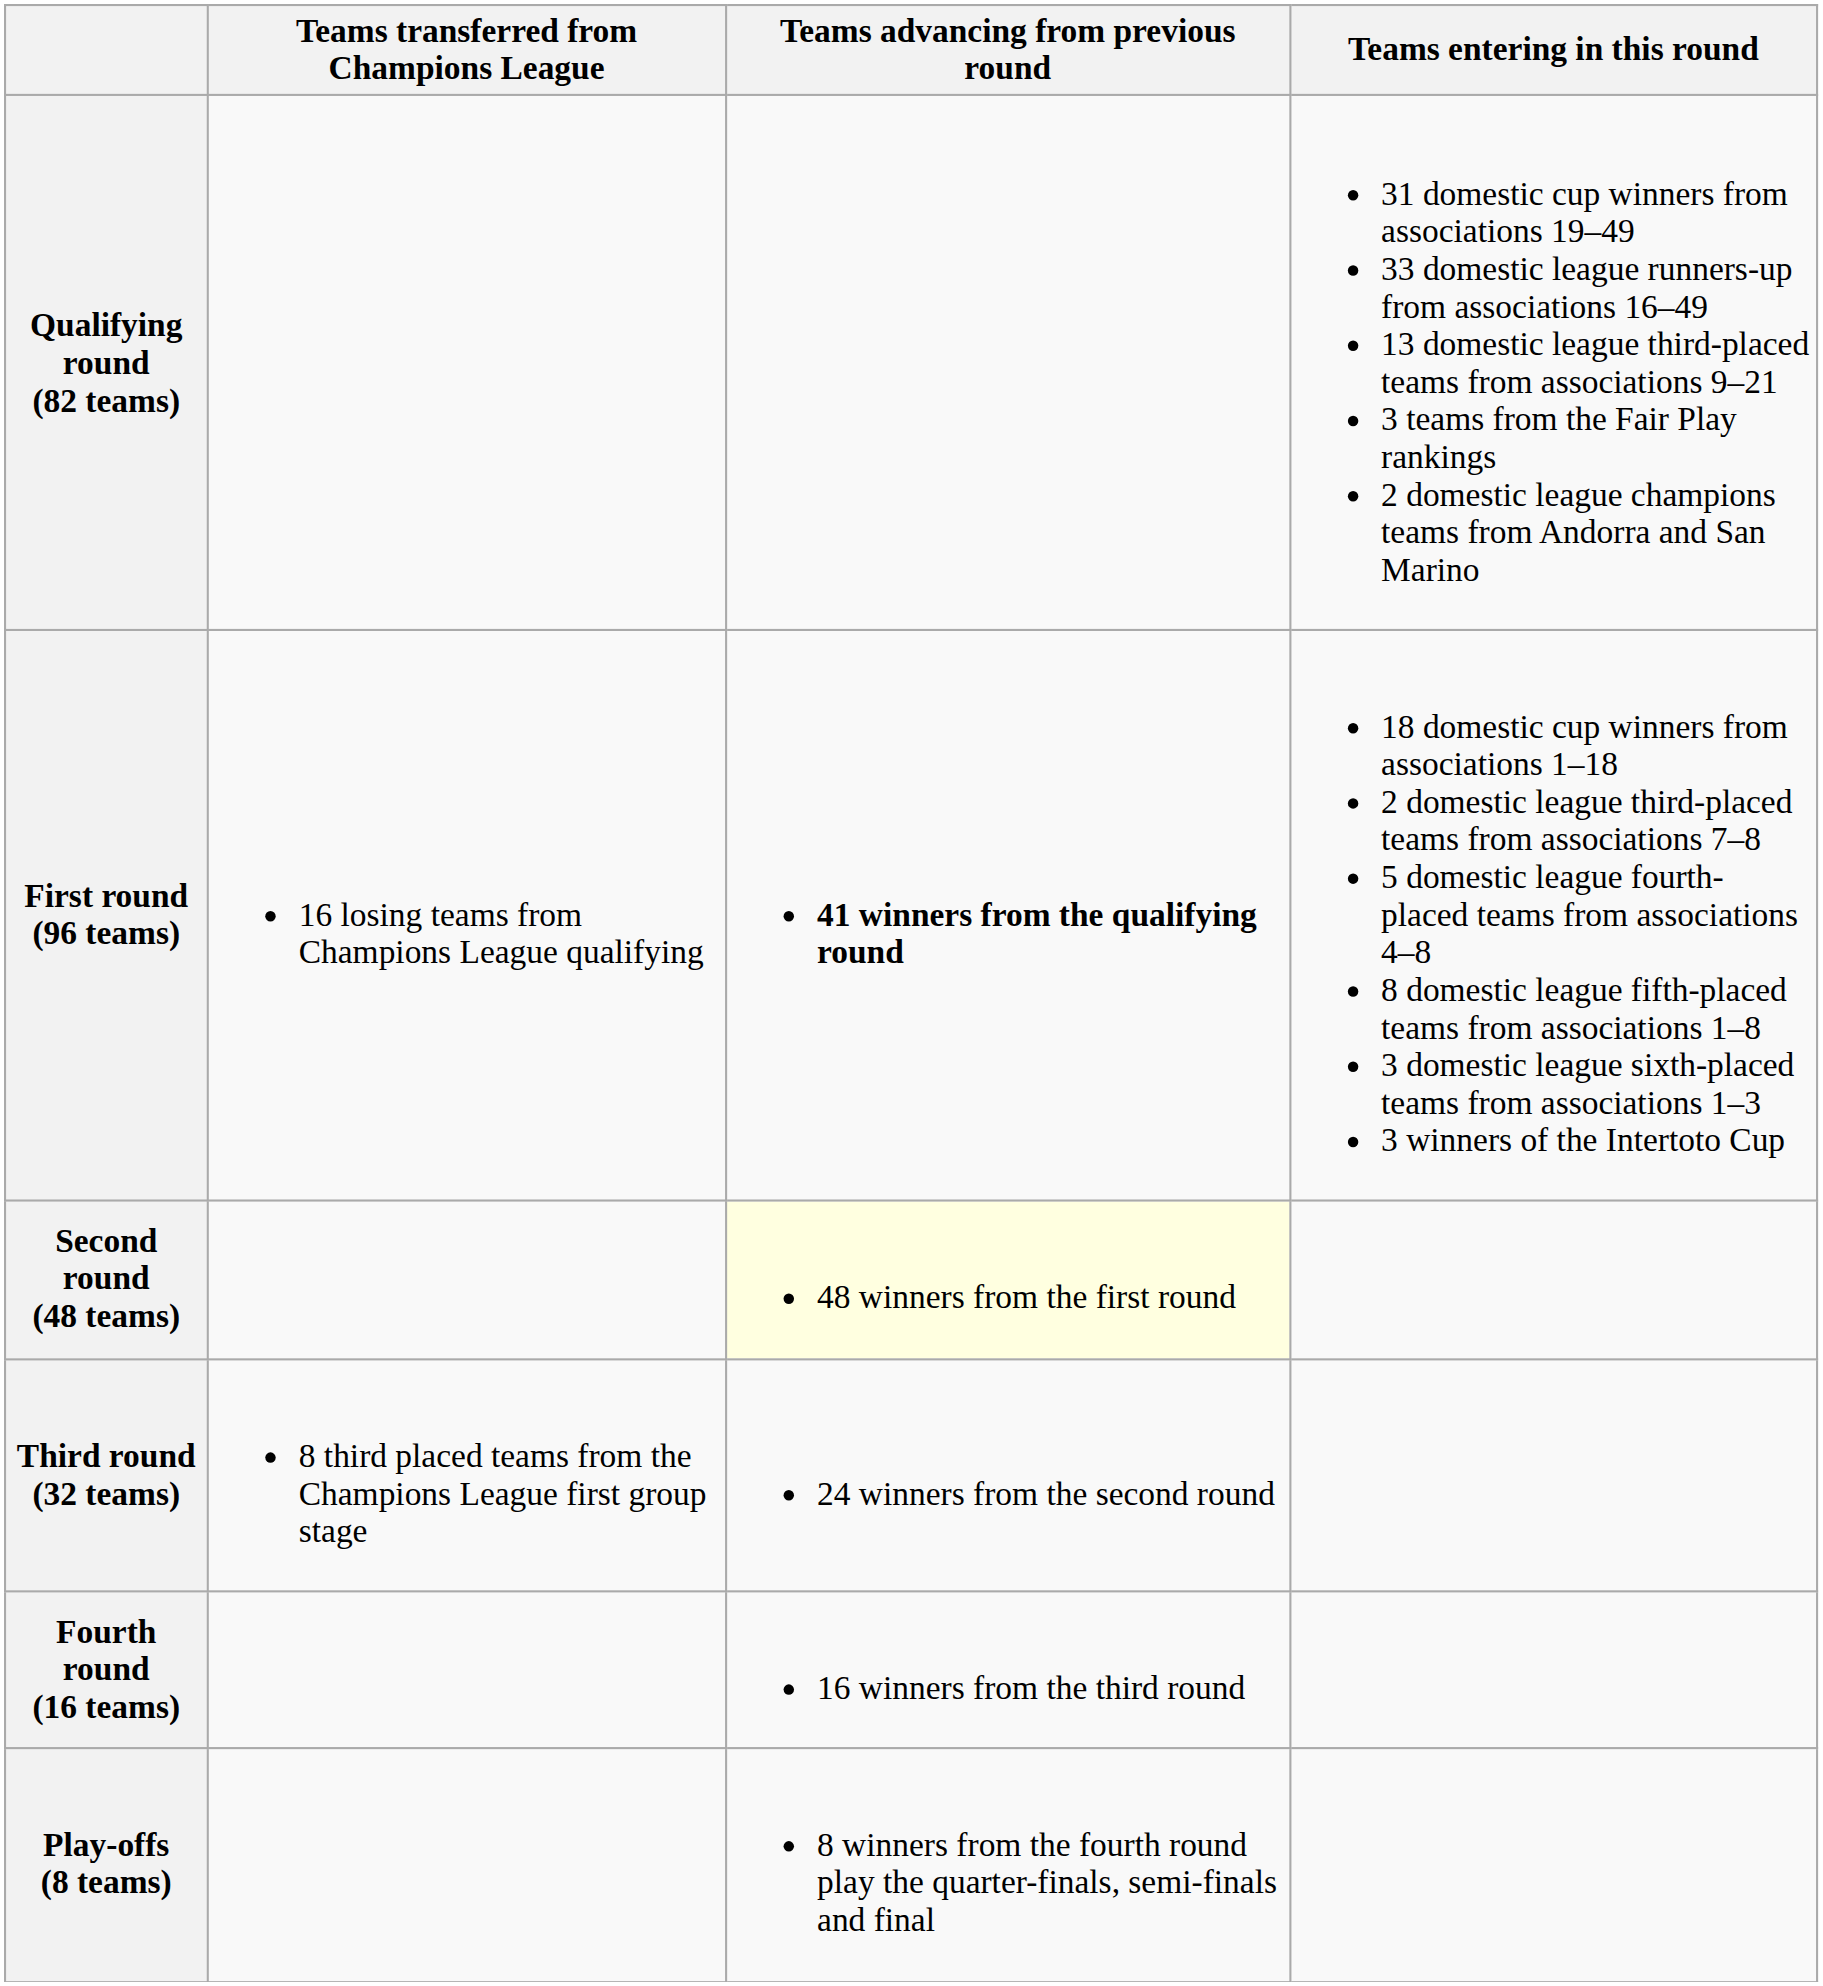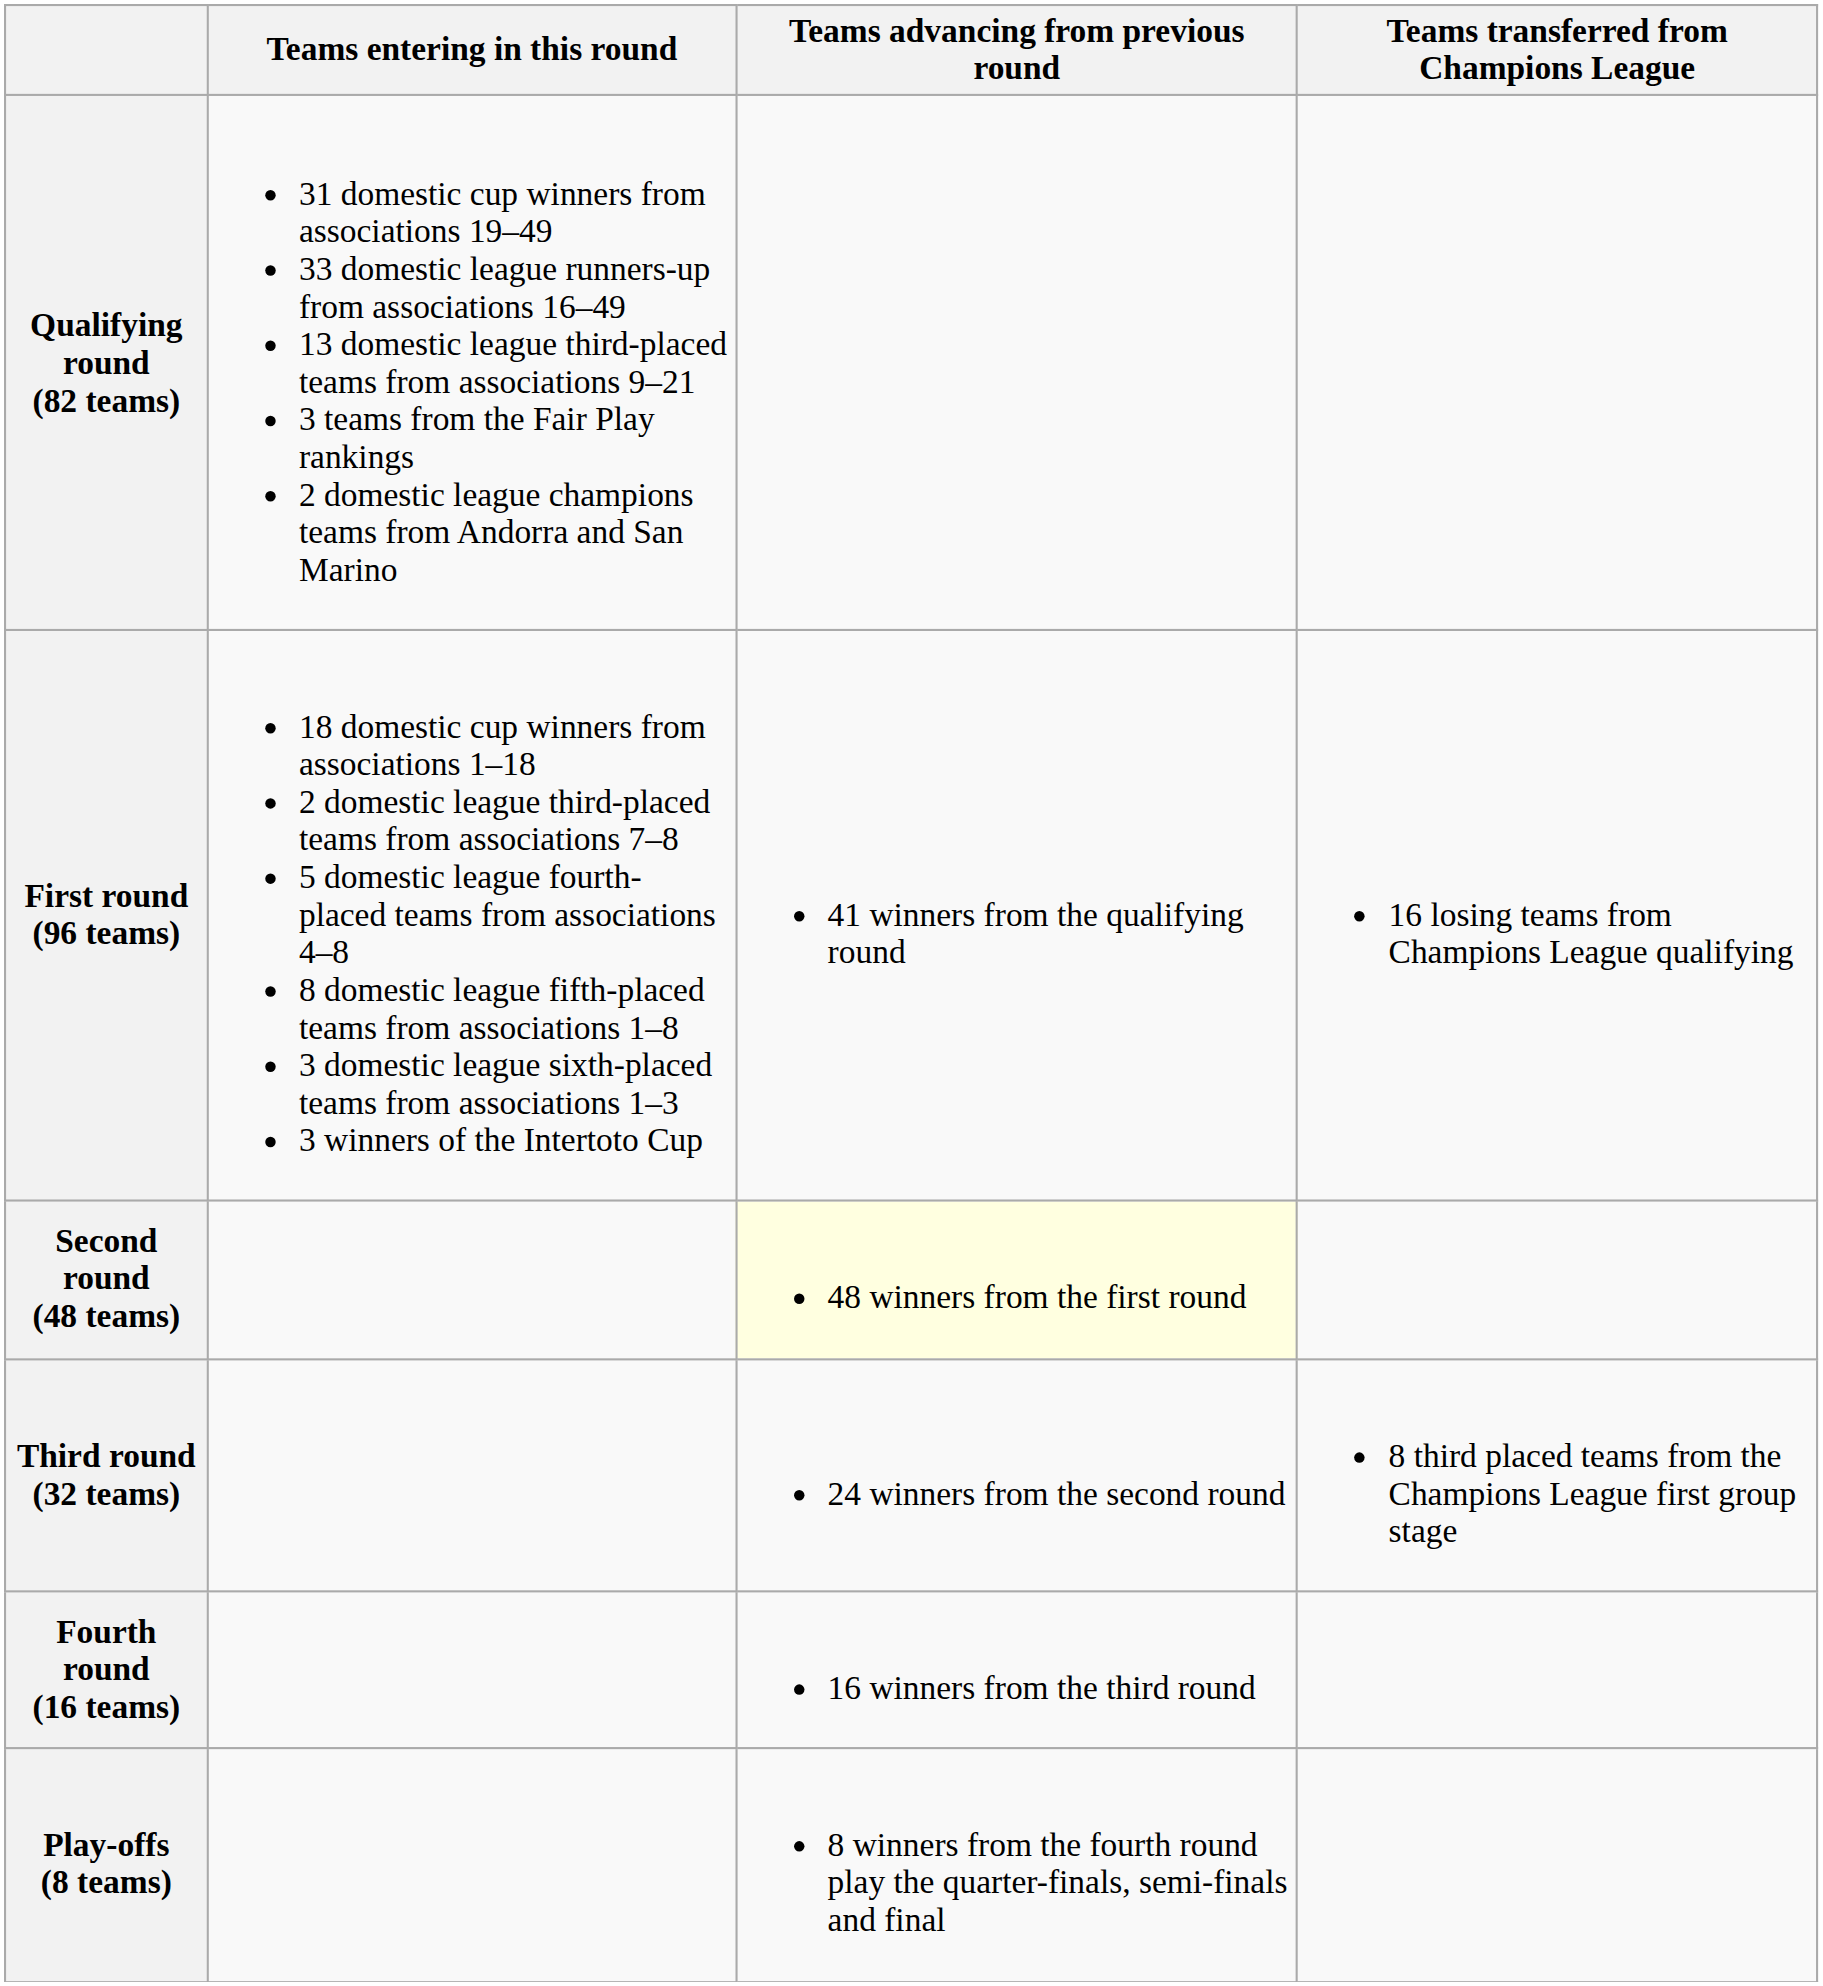columns swapped: Teams entering in this round <-> Teams transferred from Champions League
First round (96 teams) | Teams advancing from previous round: bold -> normal
